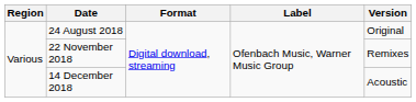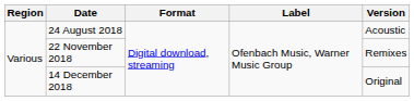24 August 2018 | Version: Original -> Acoustic
14 December 2018 | Version: Acoustic -> Original
